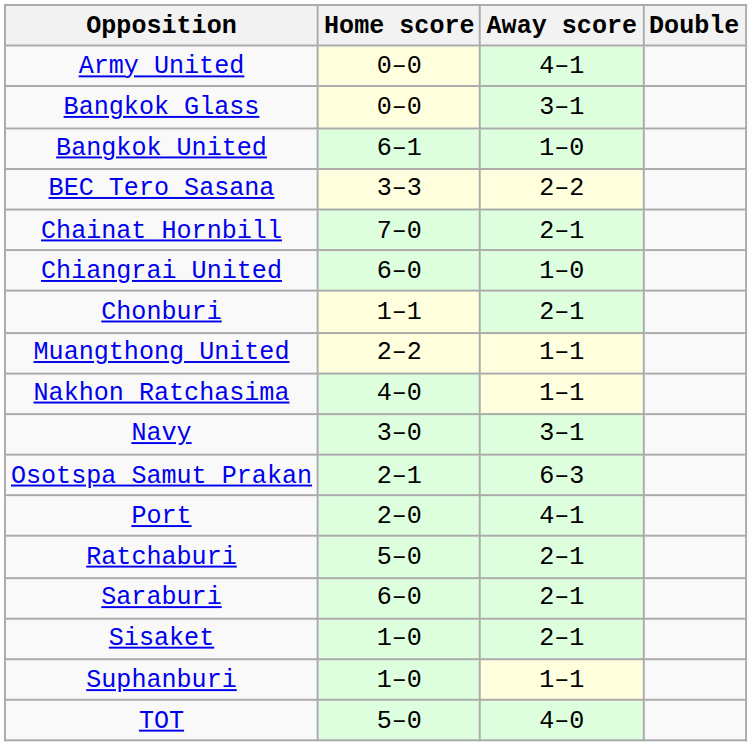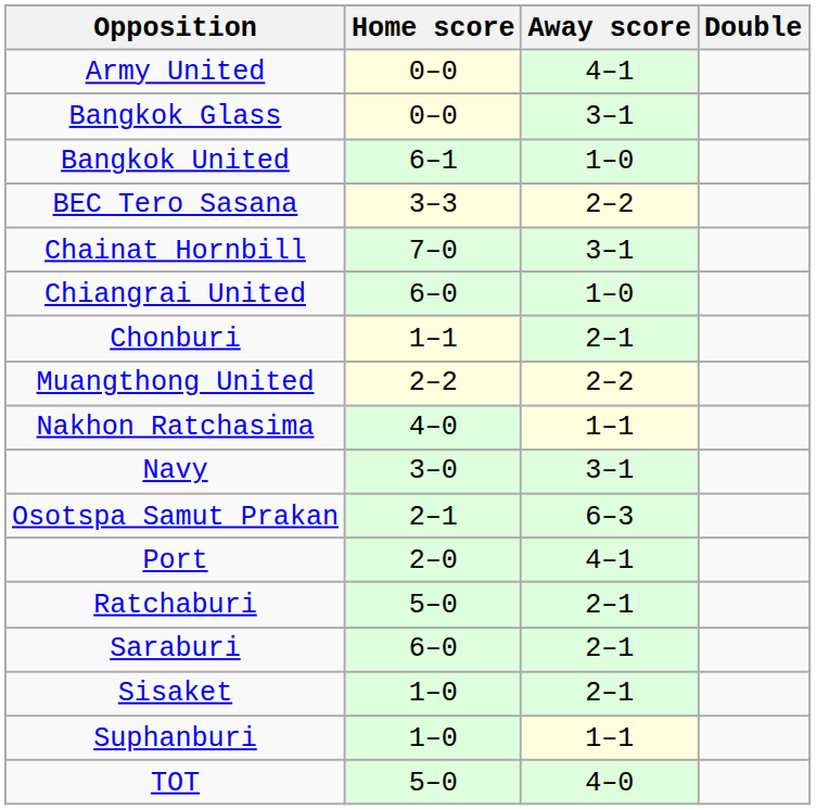Chainat Hornbill | Away score: 2–1 -> 3–1
Muangthong United | Away score: 1–1 -> 2–2
